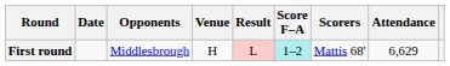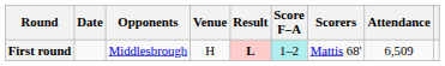First round | Result: normal -> bold
First round | Attendance: 6,629 -> 6,509
